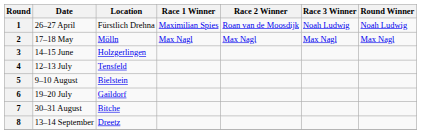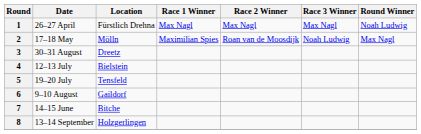1 | Race 1 Winner: Maximilian Spies -> Max Nagl
1 | Race 2 Winner: Roan van de Moosdijk -> Max Nagl
1 | Race 3 Winner: Noah Ludwig -> Max Nagl
2 | Race 1 Winner: Max Nagl -> Maximilian Spies
2 | Race 2 Winner: Max Nagl -> Roan van de Moosdijk
2 | Race 3 Winner: Max Nagl -> Noah Ludwig
3 | Date: 14–15 June -> 30–31 August
3 | Location: Holzgerlingen -> Dreetz
4 | Location: Tensfeld -> Bielstein
5 | Date: 9–10 August -> 19–20 July
5 | Location: Bielstein -> Tensfeld
6 | Date: 19–20 July -> 9–10 August
7 | Date: 30–31 August -> 14–15 June
8 | Location: Dreetz -> Holzgerlingen
